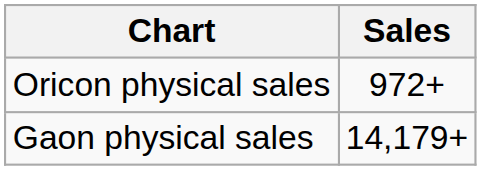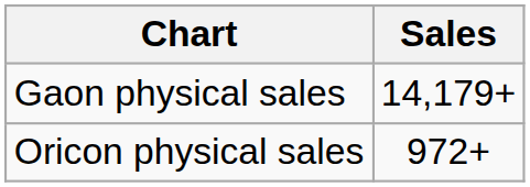rows swapped: Gaon physical sales <-> Oricon physical sales
